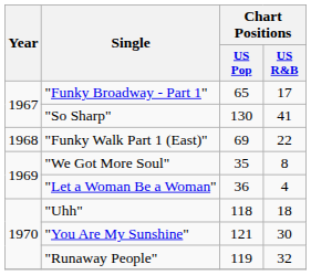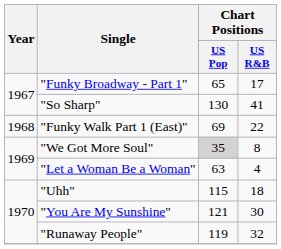"We Got More Soul" | Chart Positions / US Pop: no background -> lightgrey background
"Let a Woman Be a Woman" | Chart Positions / US Pop: 36 -> 63
"Uhh" | Chart Positions / US Pop: 118 -> 115
